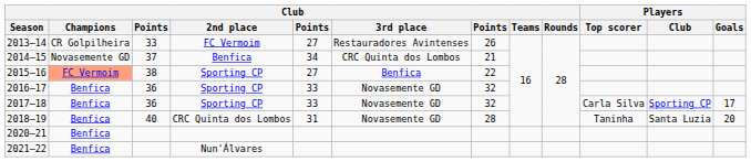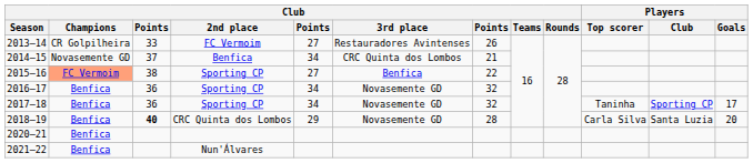2016–17 | column 5: 33 -> 34
2017–18 | column 5: 33 -> 34
2017–18 | Players / Top scorer: Carla Silva -> Taninha
2018–19 | column 3: normal -> bold
2018–19 | column 5: 31 -> 29
2018–19 | Players / Top scorer: Taninha -> Carla Silva
